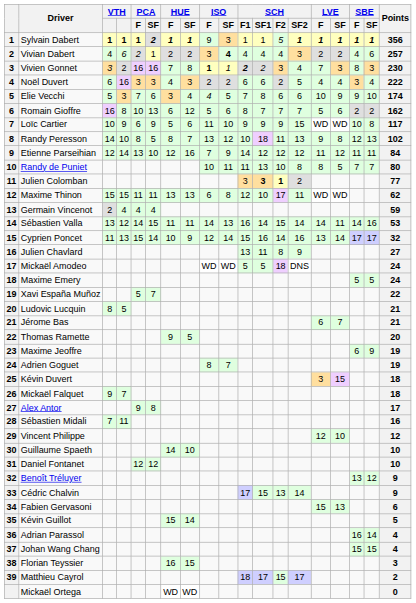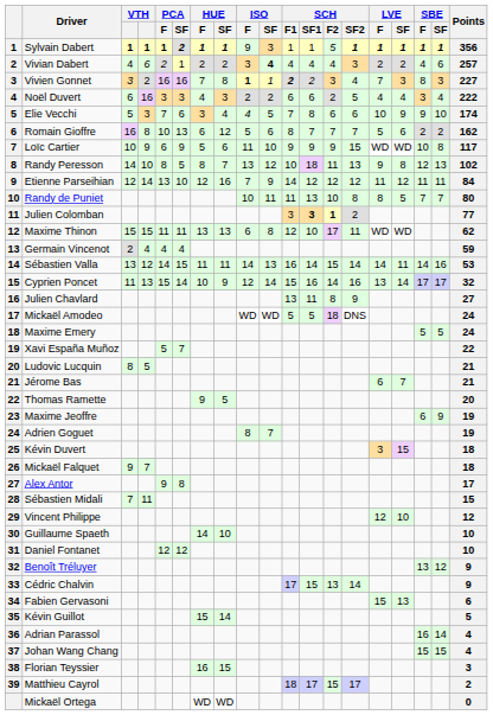Vivien Gonnet | Points: 230 -> 227
Sébastien Midali | Points: 16 -> 15
